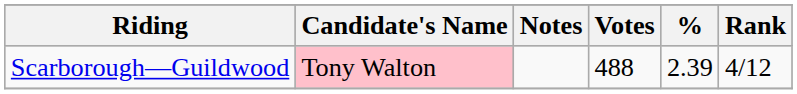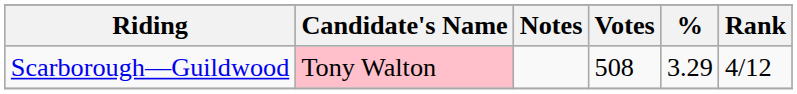Scarborough—Guildwood | Votes: 488 -> 508
Scarborough—Guildwood | %: 2.39 -> 3.29
